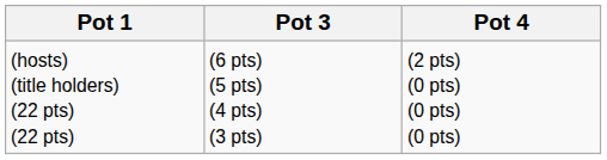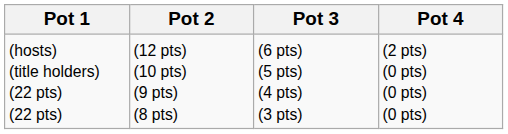+ column: Pot 2 | (12 pts) (10 pts) (9 pts) (8 pts)
